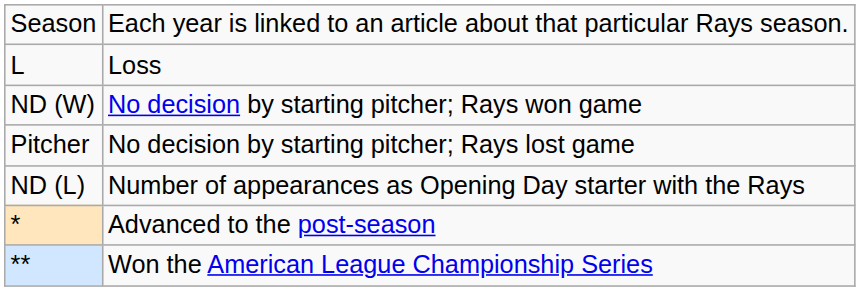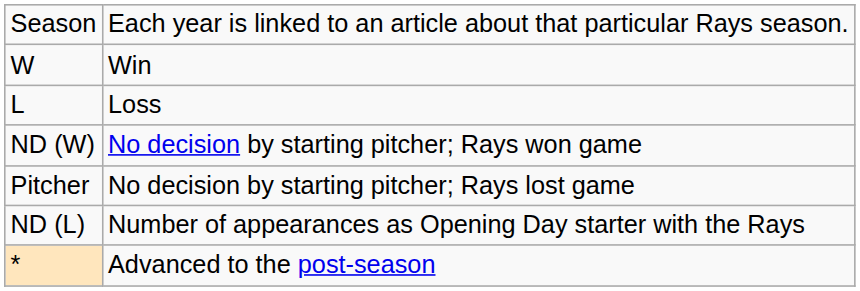+ row: W | Win
- row: ** | Won the American League Championship Series
